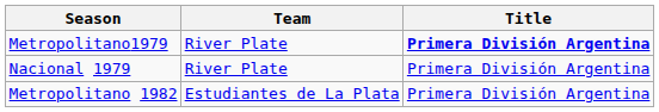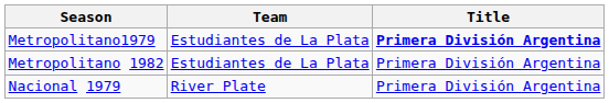Metropolitano1979 | Team: River Plate -> Estudiantes de La Plata
rows swapped: Nacional 1979 <-> Metropolitano 1982
